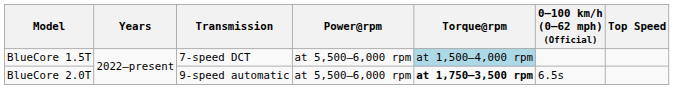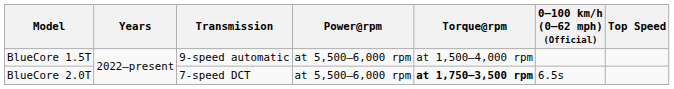BlueCore 1.5T | Transmission: 7-speed DCT -> 9-speed automatic
BlueCore 1.5T | Torque@rpm: lightblue background -> no background
BlueCore 2.0T | Transmission: 9-speed automatic -> 7-speed DCT
